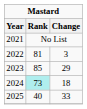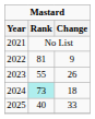2022 | Change: 3 -> 9
2023 | Rank: 85 -> 55
2023 | Change: 29 -> 26
